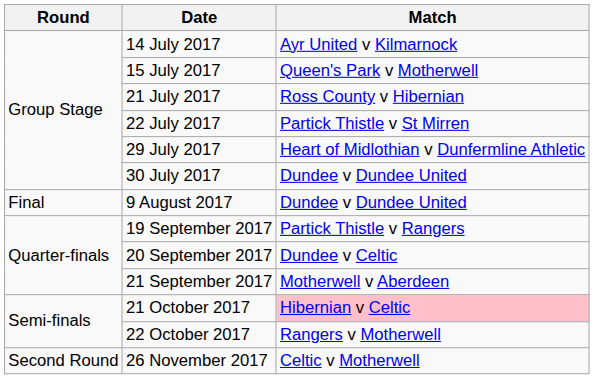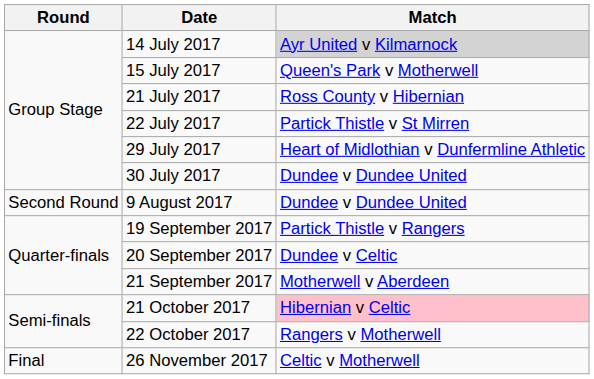14 July 2017 | Match: no background -> lightgrey background
9 August 2017 | Round: Final -> Second Round
26 November 2017 | Round: Second Round -> Final
